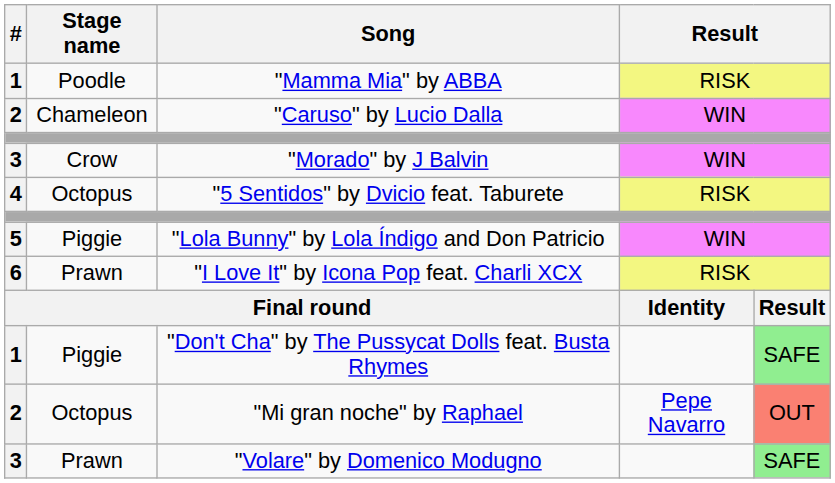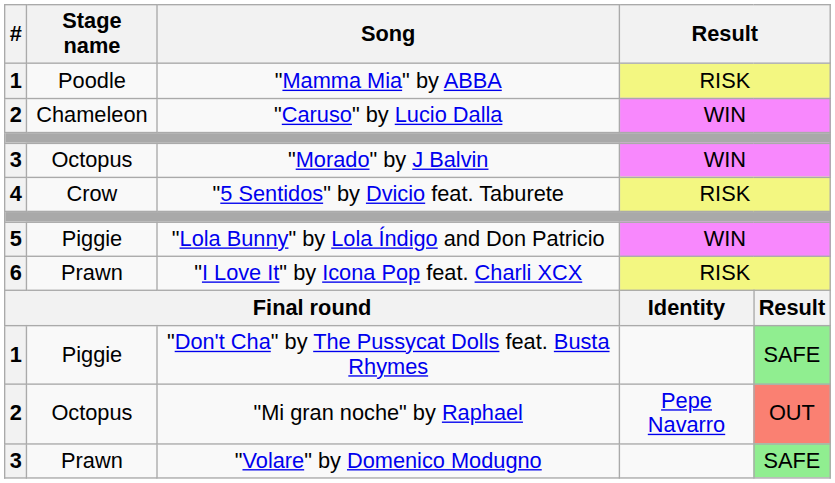"Morado" by J Balvin | Stage name: Crow -> Octopus
"5 Sentidos" by Dvicio feat. Taburete | Stage name: Octopus -> Crow
